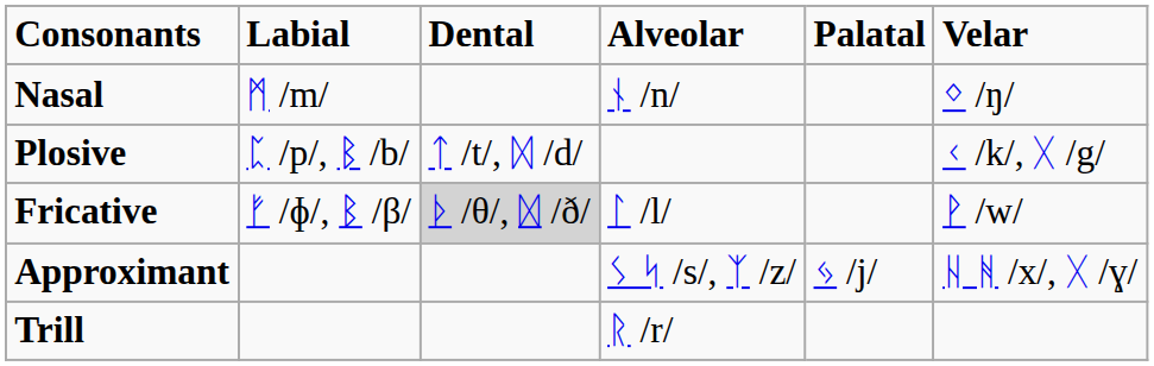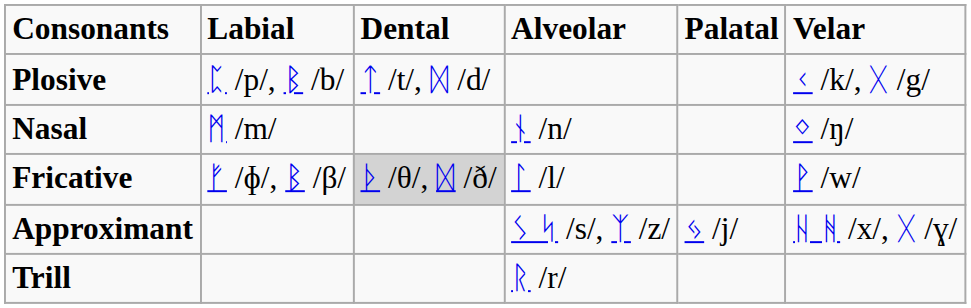rows swapped: Nasal <-> Plosive
